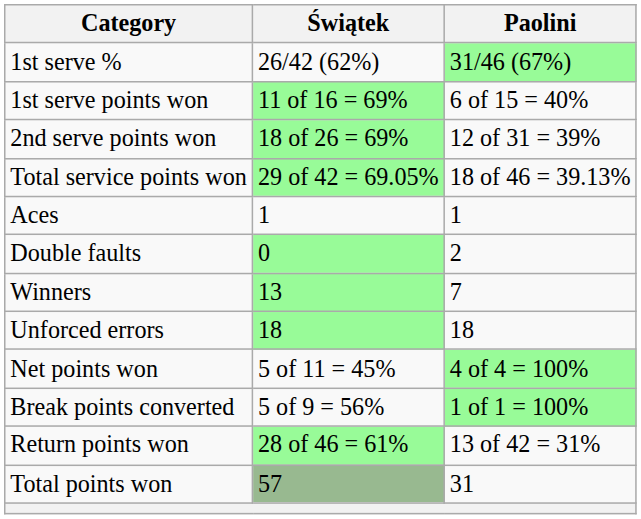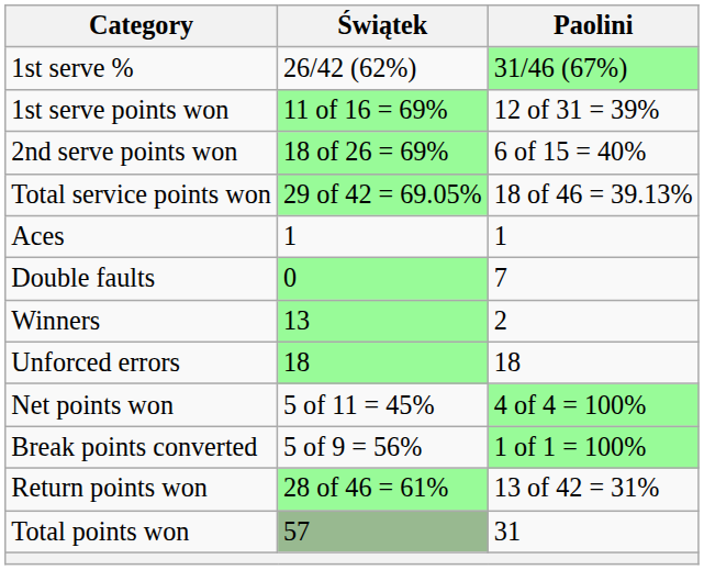1st serve points won | Paolini: 6 of 15 = 40% -> 12 of 31 = 39%
2nd serve points won | Paolini: 12 of 31 = 39% -> 6 of 15 = 40%
Double faults | Paolini: 2 -> 7
Winners | Paolini: 7 -> 2
